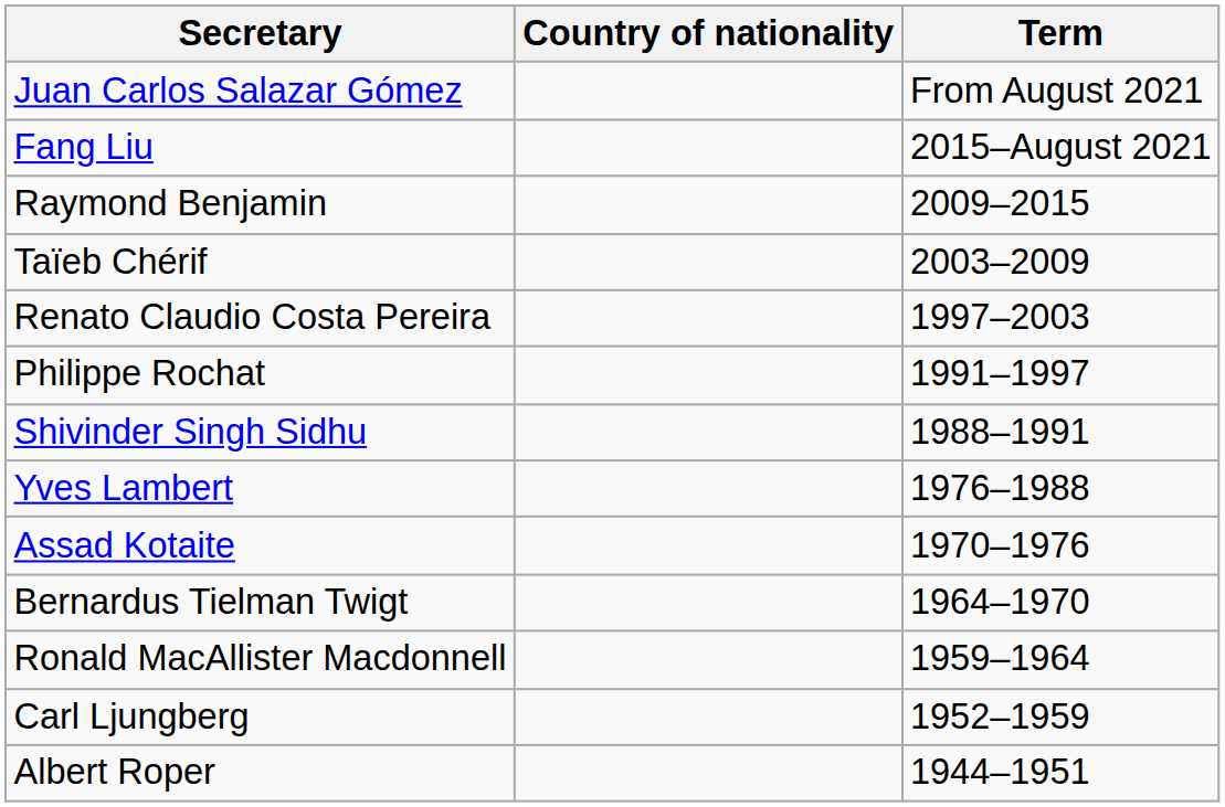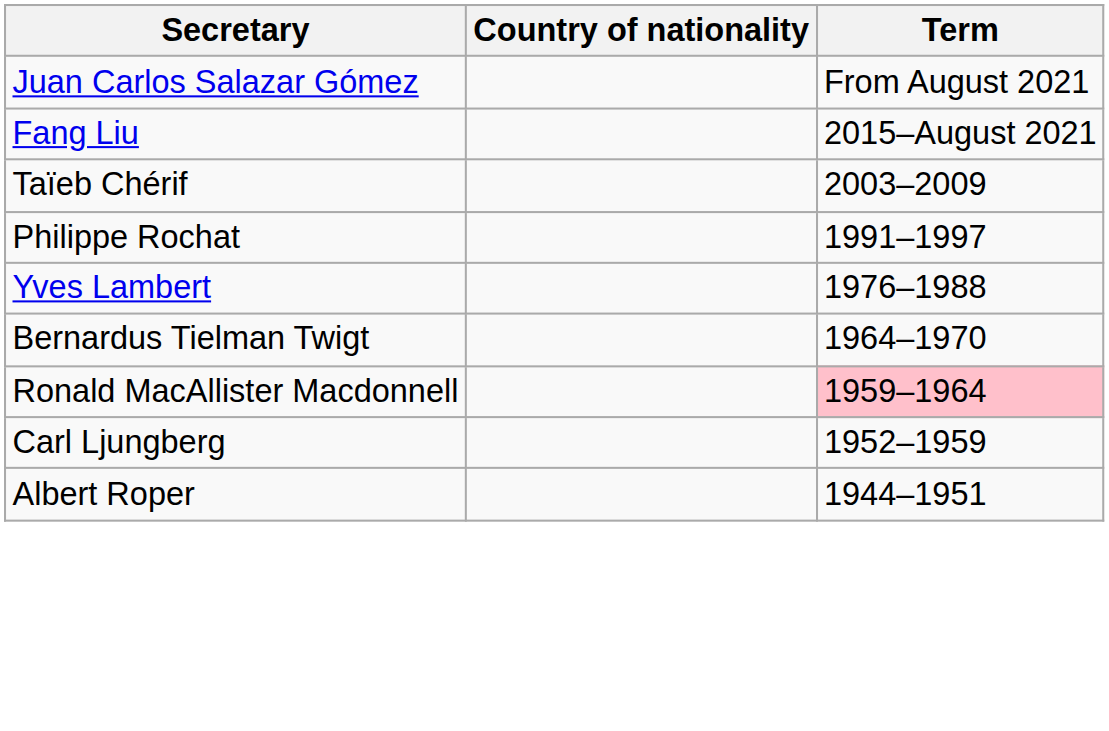- row: Raymond Benjamin | 2009–2015
- row: Renato Claudio Costa Pereira | 1997–2003
- row: Shivinder Singh Sidhu | 1988–1991
- row: Assad Kotaite | 1970–1976
Ronald MacAllister Macdonnell | Term: no background -> pink background
